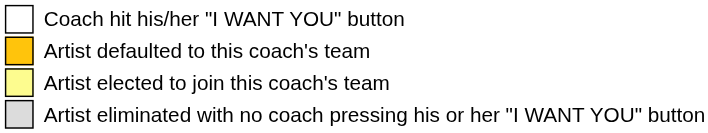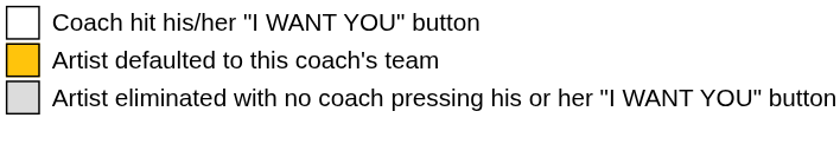- row: Artist elected to join this coach's team
